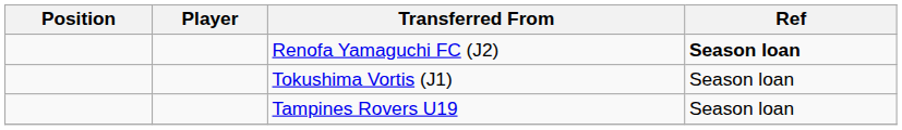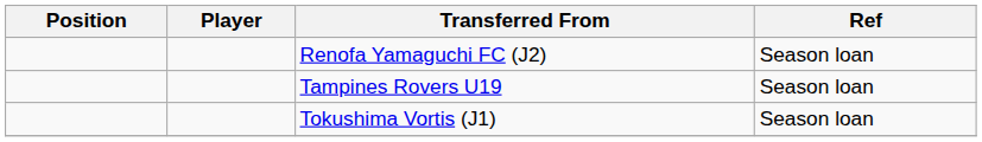Renofa Yamaguchi FC (J2) | Ref: bold -> normal
rows swapped: Tampines Rovers U19 <-> Tokushima Vortis (J1)
